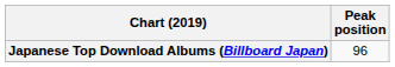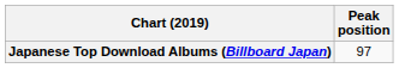Japanese Top Download Albums (Billboard Japan) | Peak position: 96 -> 97
